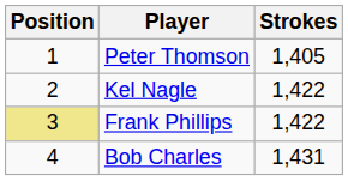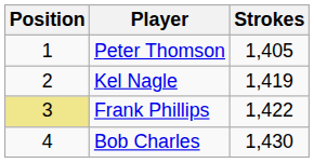Kel Nagle | Strokes: 1,422 -> 1,419
Bob Charles | Strokes: 1,431 -> 1,430
